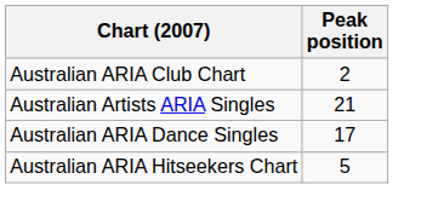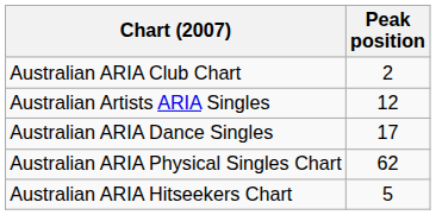Australian Artists ARIA Singles | Peak position: 21 -> 12
+ row: Australian ARIA Physical Singles Chart | 62
